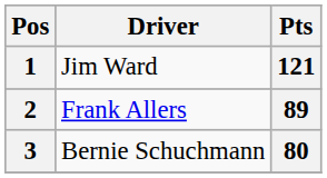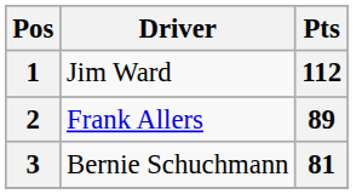1 | Pts: 121 -> 112
3 | Pts: 80 -> 81
